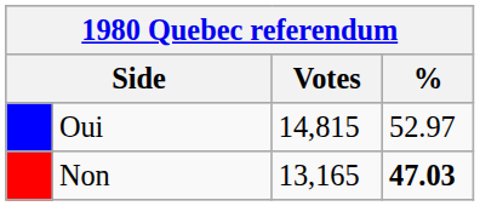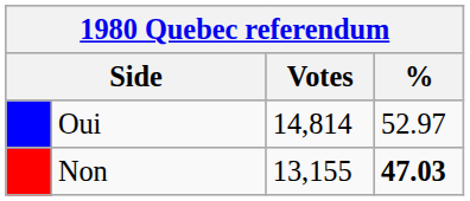Oui | Votes: 14,815 -> 14,814
Non | Votes: 13,165 -> 13,155
